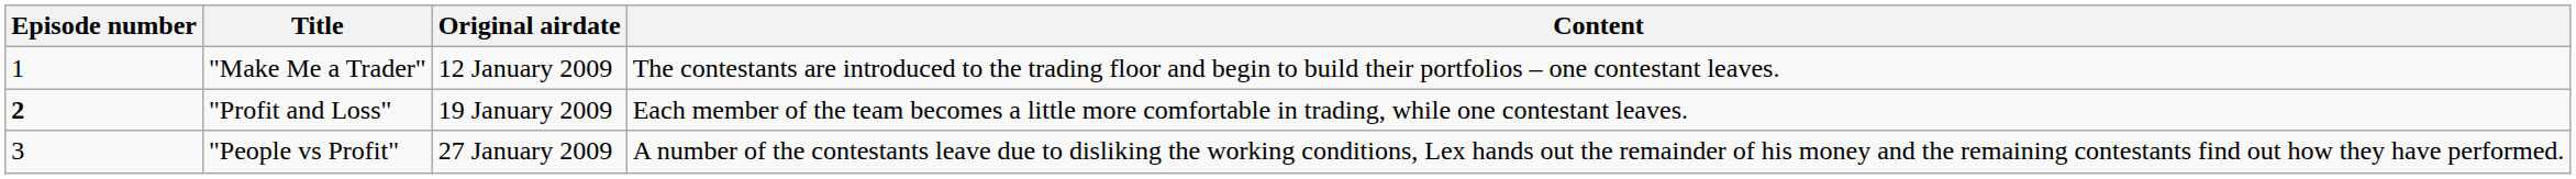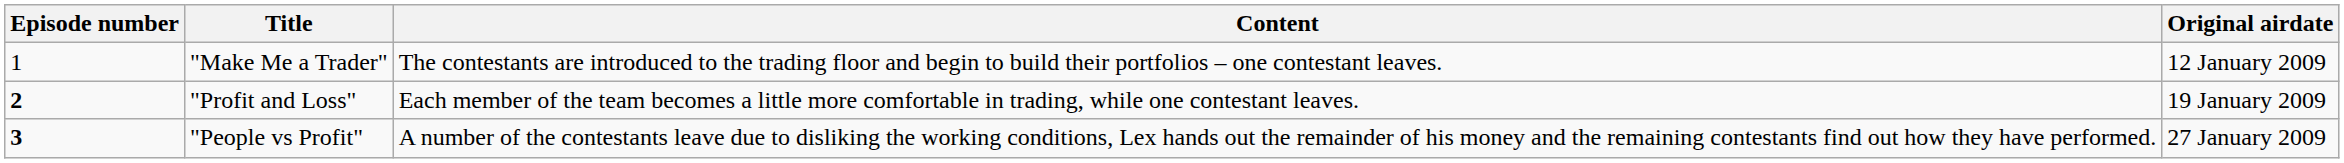columns swapped: Content <-> Original airdate
"People vs Profit" | Episode number: normal -> bold
